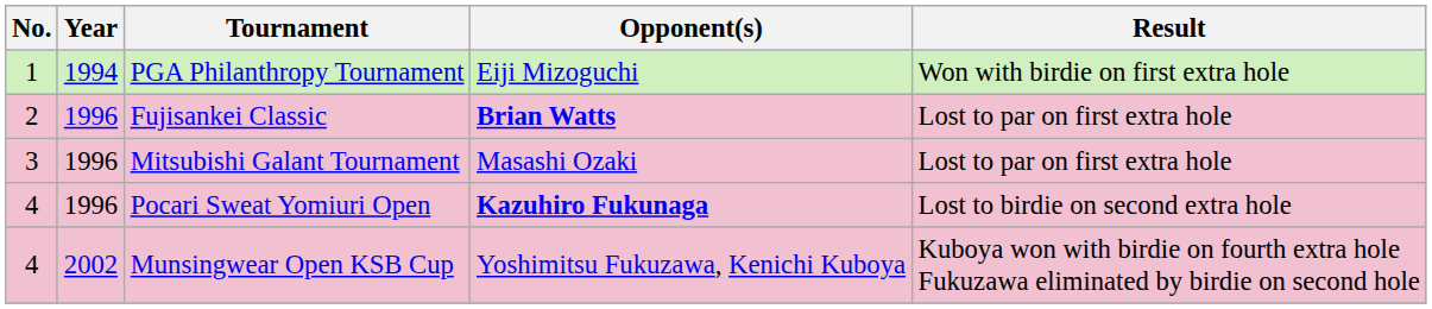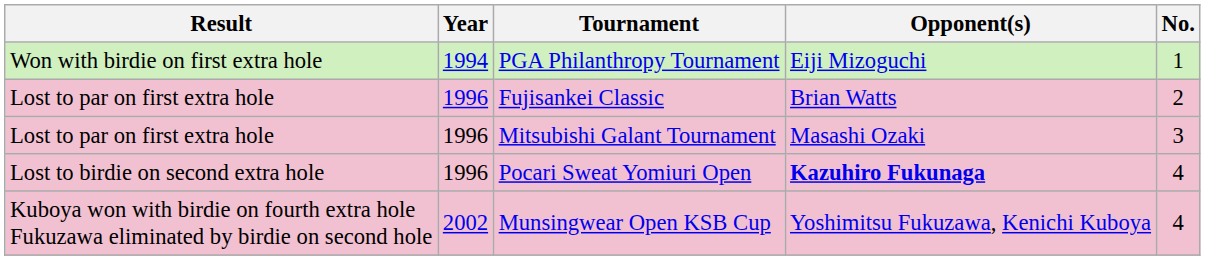columns swapped: No. <-> Result
Fujisankei Classic | Opponent(s): bold -> normal
